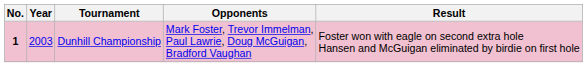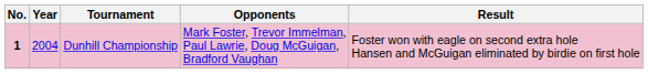Dunhill Championship | Year: 2003 -> 2004
